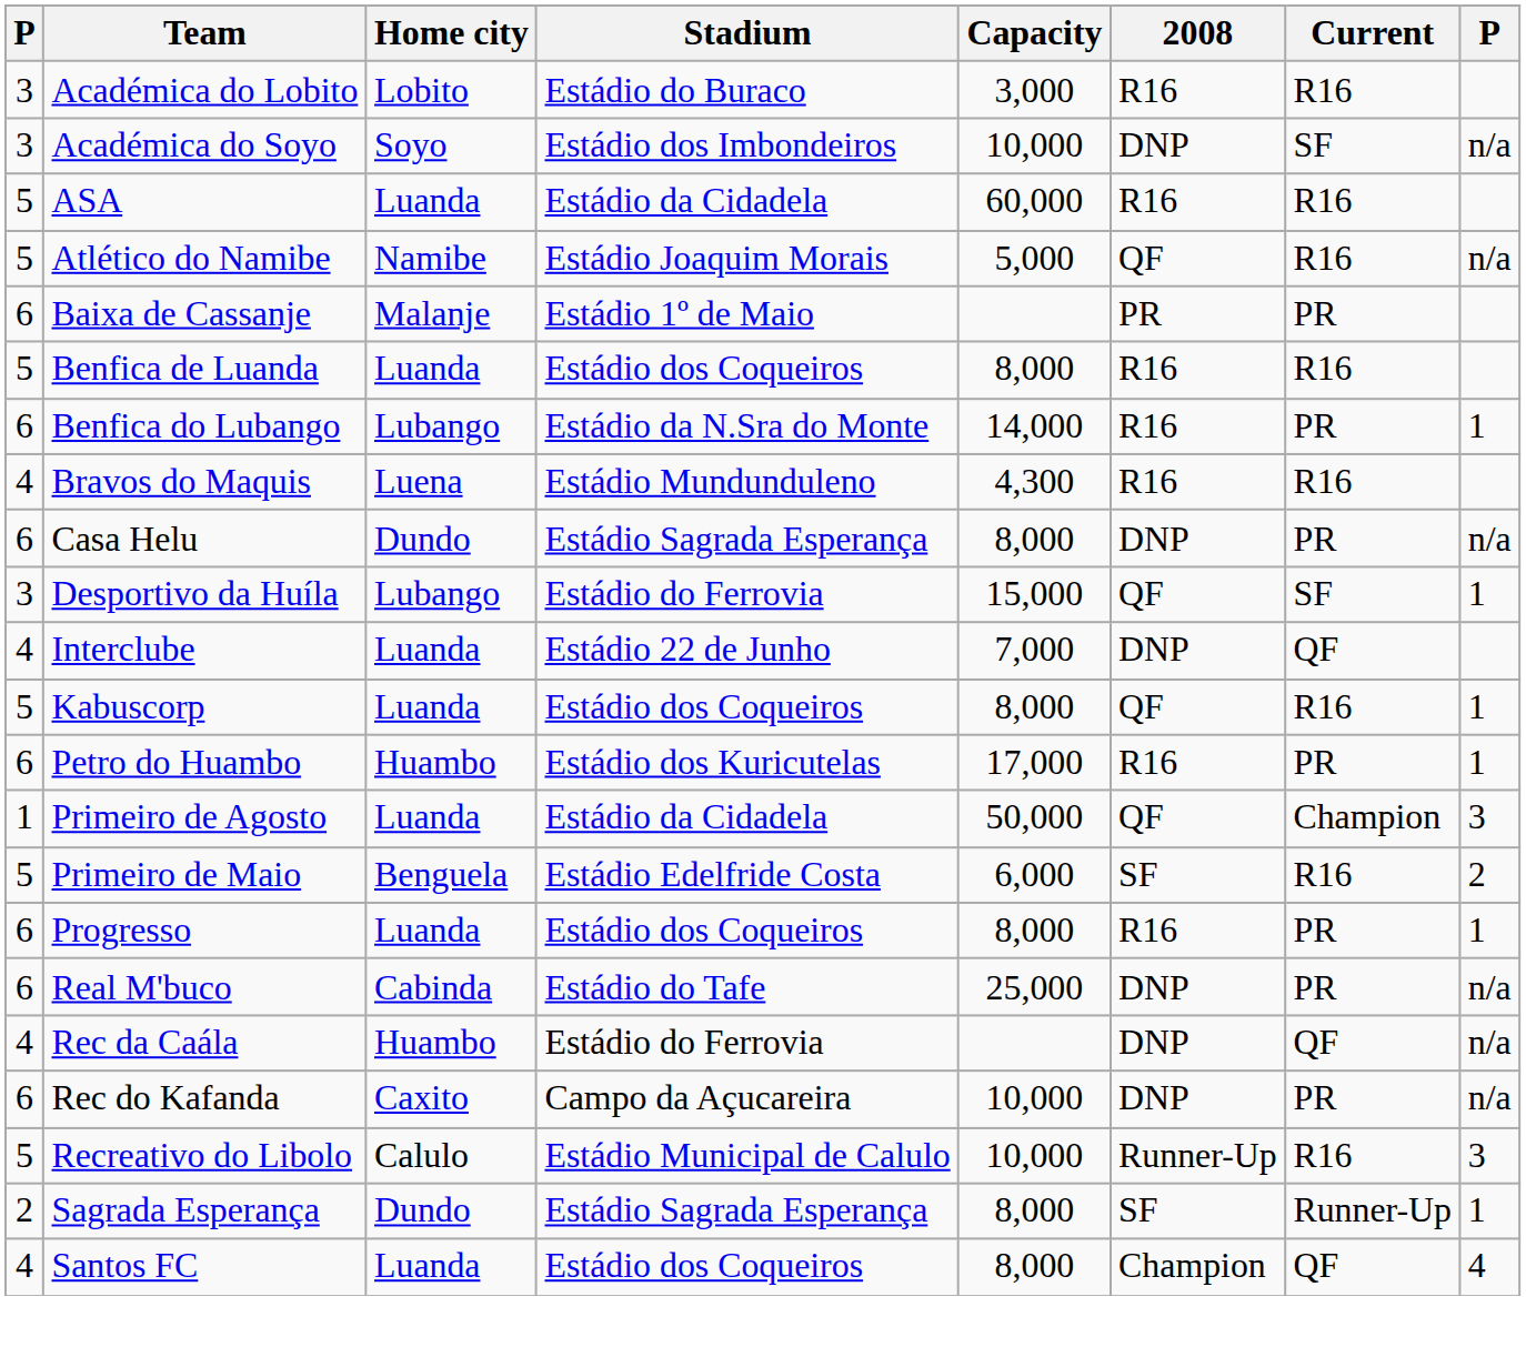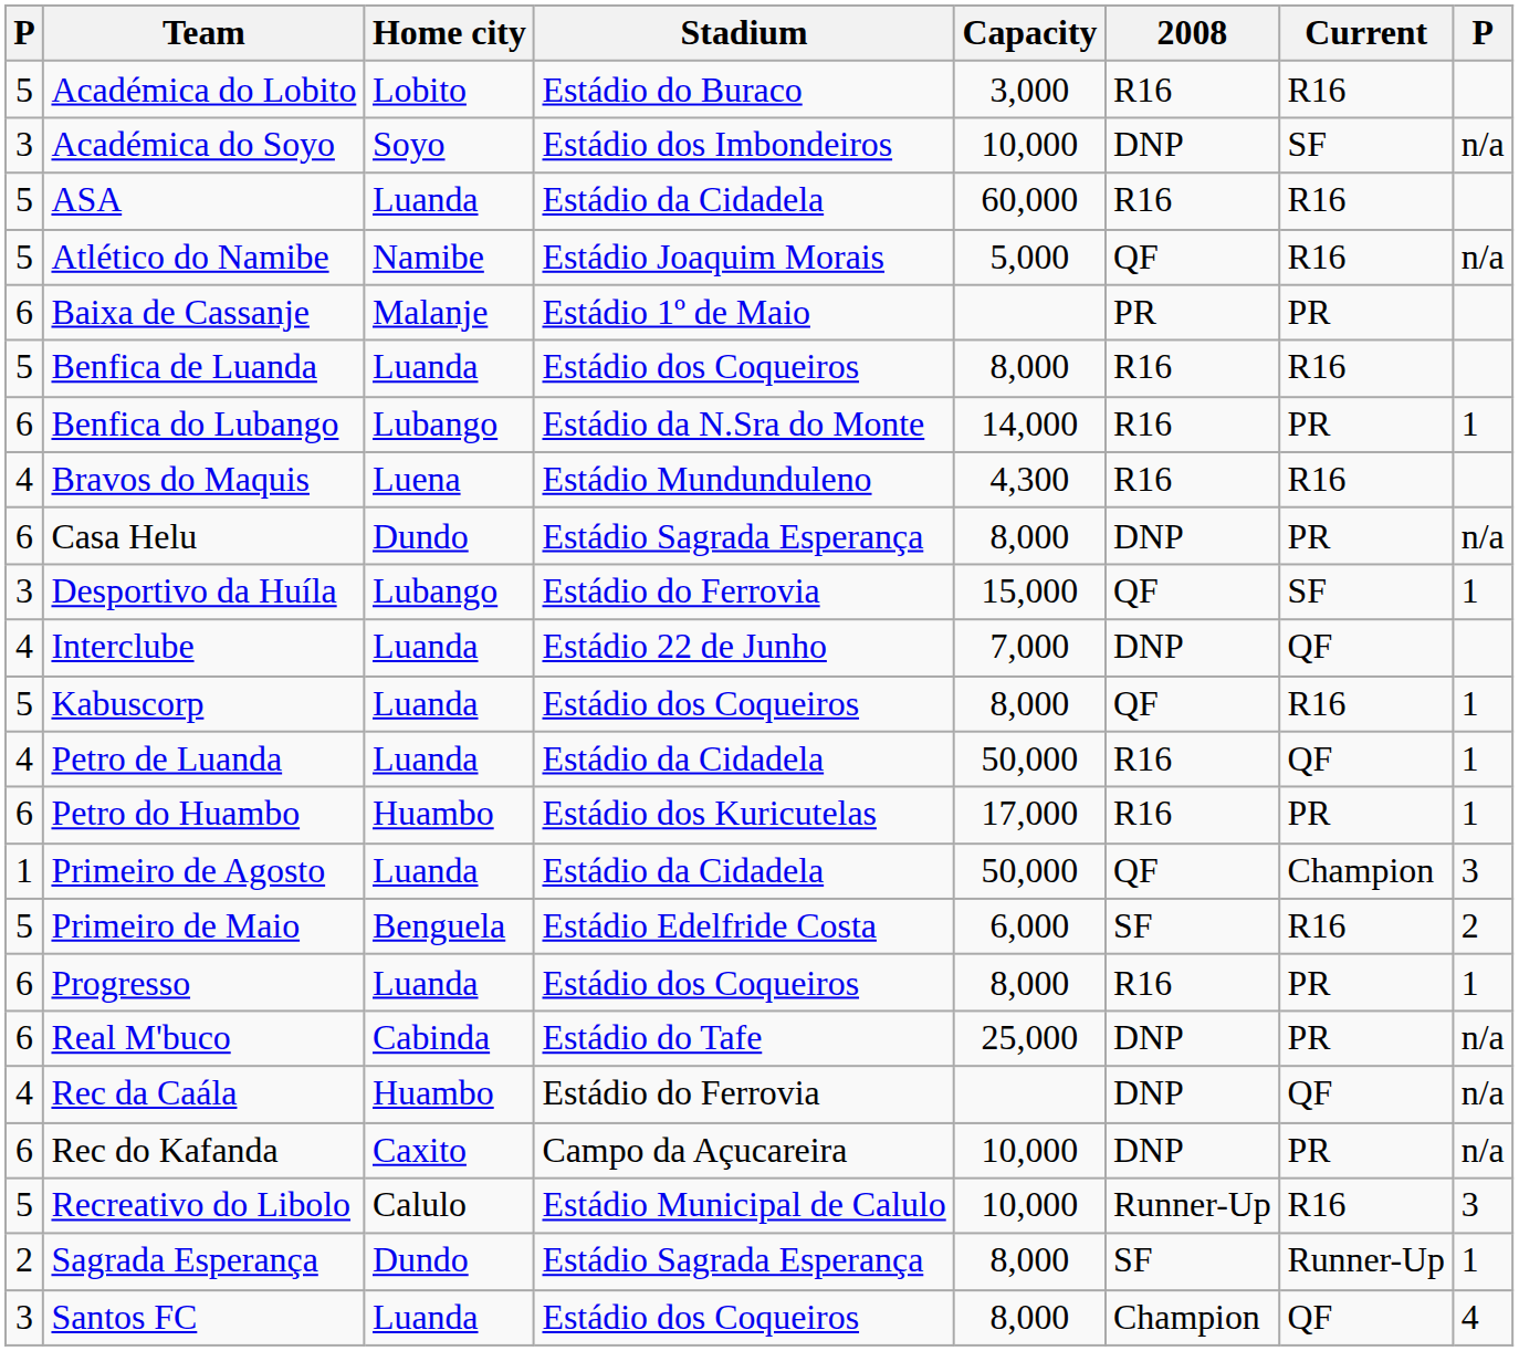Académica do Lobito | column 1: 3 -> 5
+ row: 4 | Petro de Luanda | Luanda | Estádio da Cidadela | 50,000 | R16 | QF | 1
Santos FC | column 1: 4 -> 3
